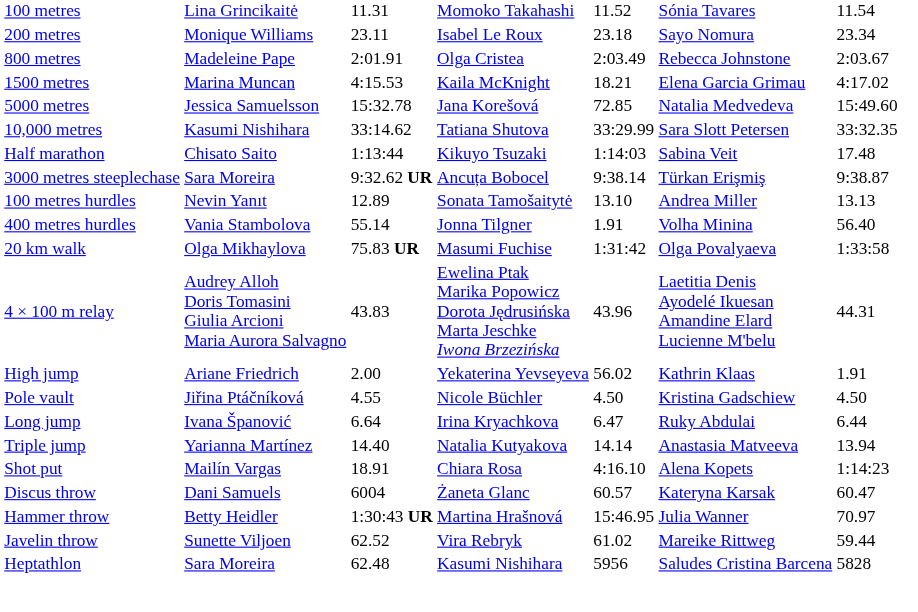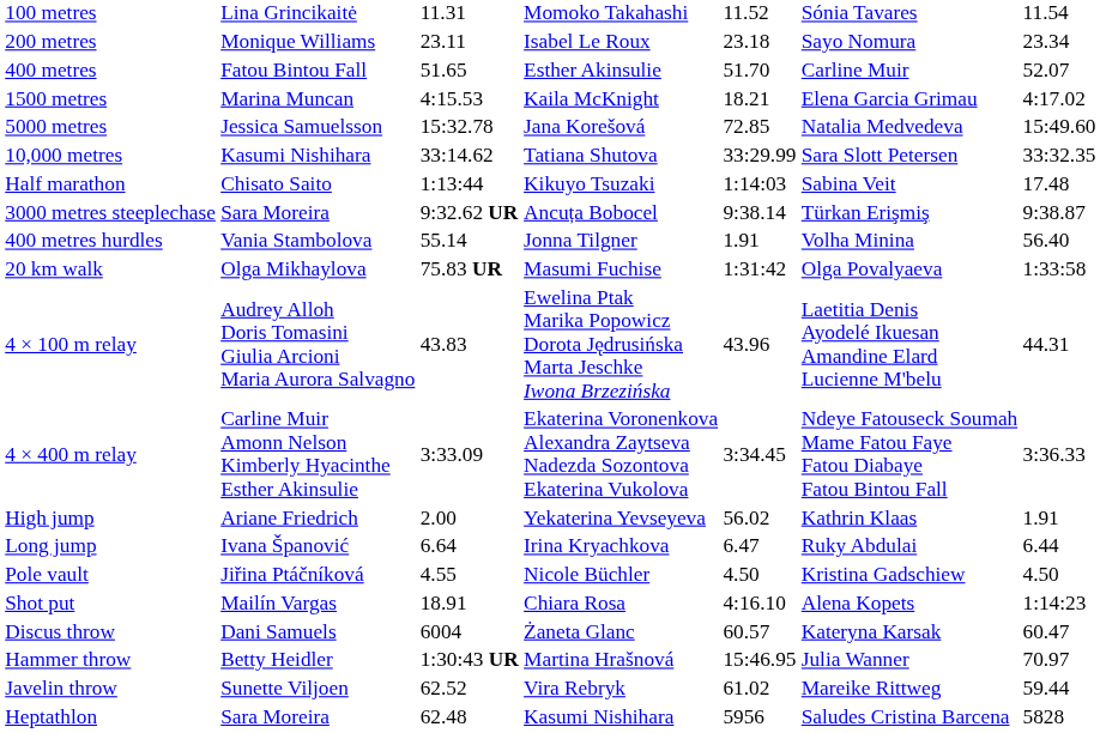+ row: 400 metres | Fatou Bintou Fall | 51.65 | Esther Akinsulie | 51.70 | Carline Muir | 52.07
- row: 800 metres | Madeleine Pape | 2:01.91 | Olga Cristea | 2:03.49 | Rebecca Johnstone | 2:03.67
- row: 100 metres hurdles | Nevin Yanıt | 12.89 | Sonata Tamošaitytė | 13.10 | Andrea Miller | 13.13
+ row: 4 × 400 m relay | Carline Muir Amonn Nelson Kimberly Hyacinthe Esther Akinsulie | 3:33.09 | Ekaterina Voronenkova Alexandra Zaytseva Nadezda Sozontova Ekaterina Vukolova | 3:34.45 | Ndeye Fatouseck Soumah Mame Fatou Faye Fatou Diabaye Fatou Bintou Fall | 3:36.33
rows swapped: Pole vault <-> Long jump
- row: Triple jump | Yarianna Martínez | 14.40 | Natalia Kutyakova | 14.14 | Anastasia Matveeva | 13.94
